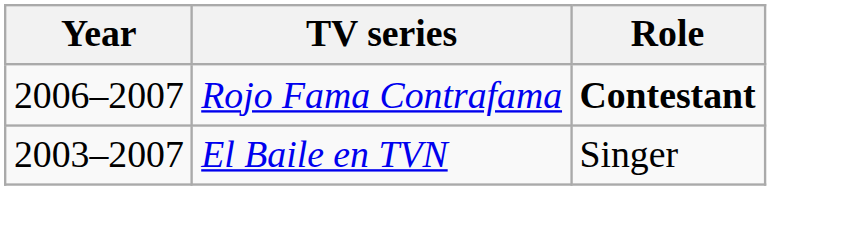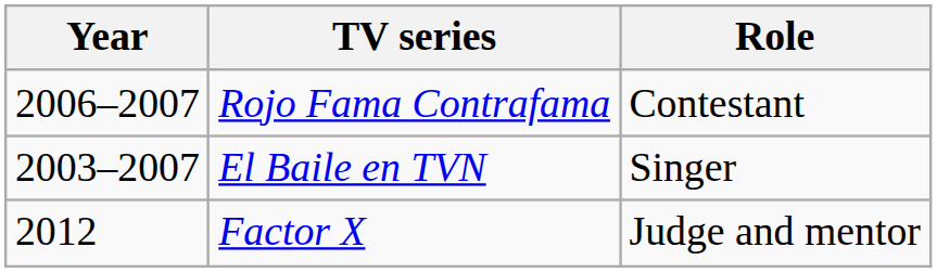Rojo Fama Contrafama | Role: bold -> normal
+ row: 2012 | Factor X | Judge and mentor
